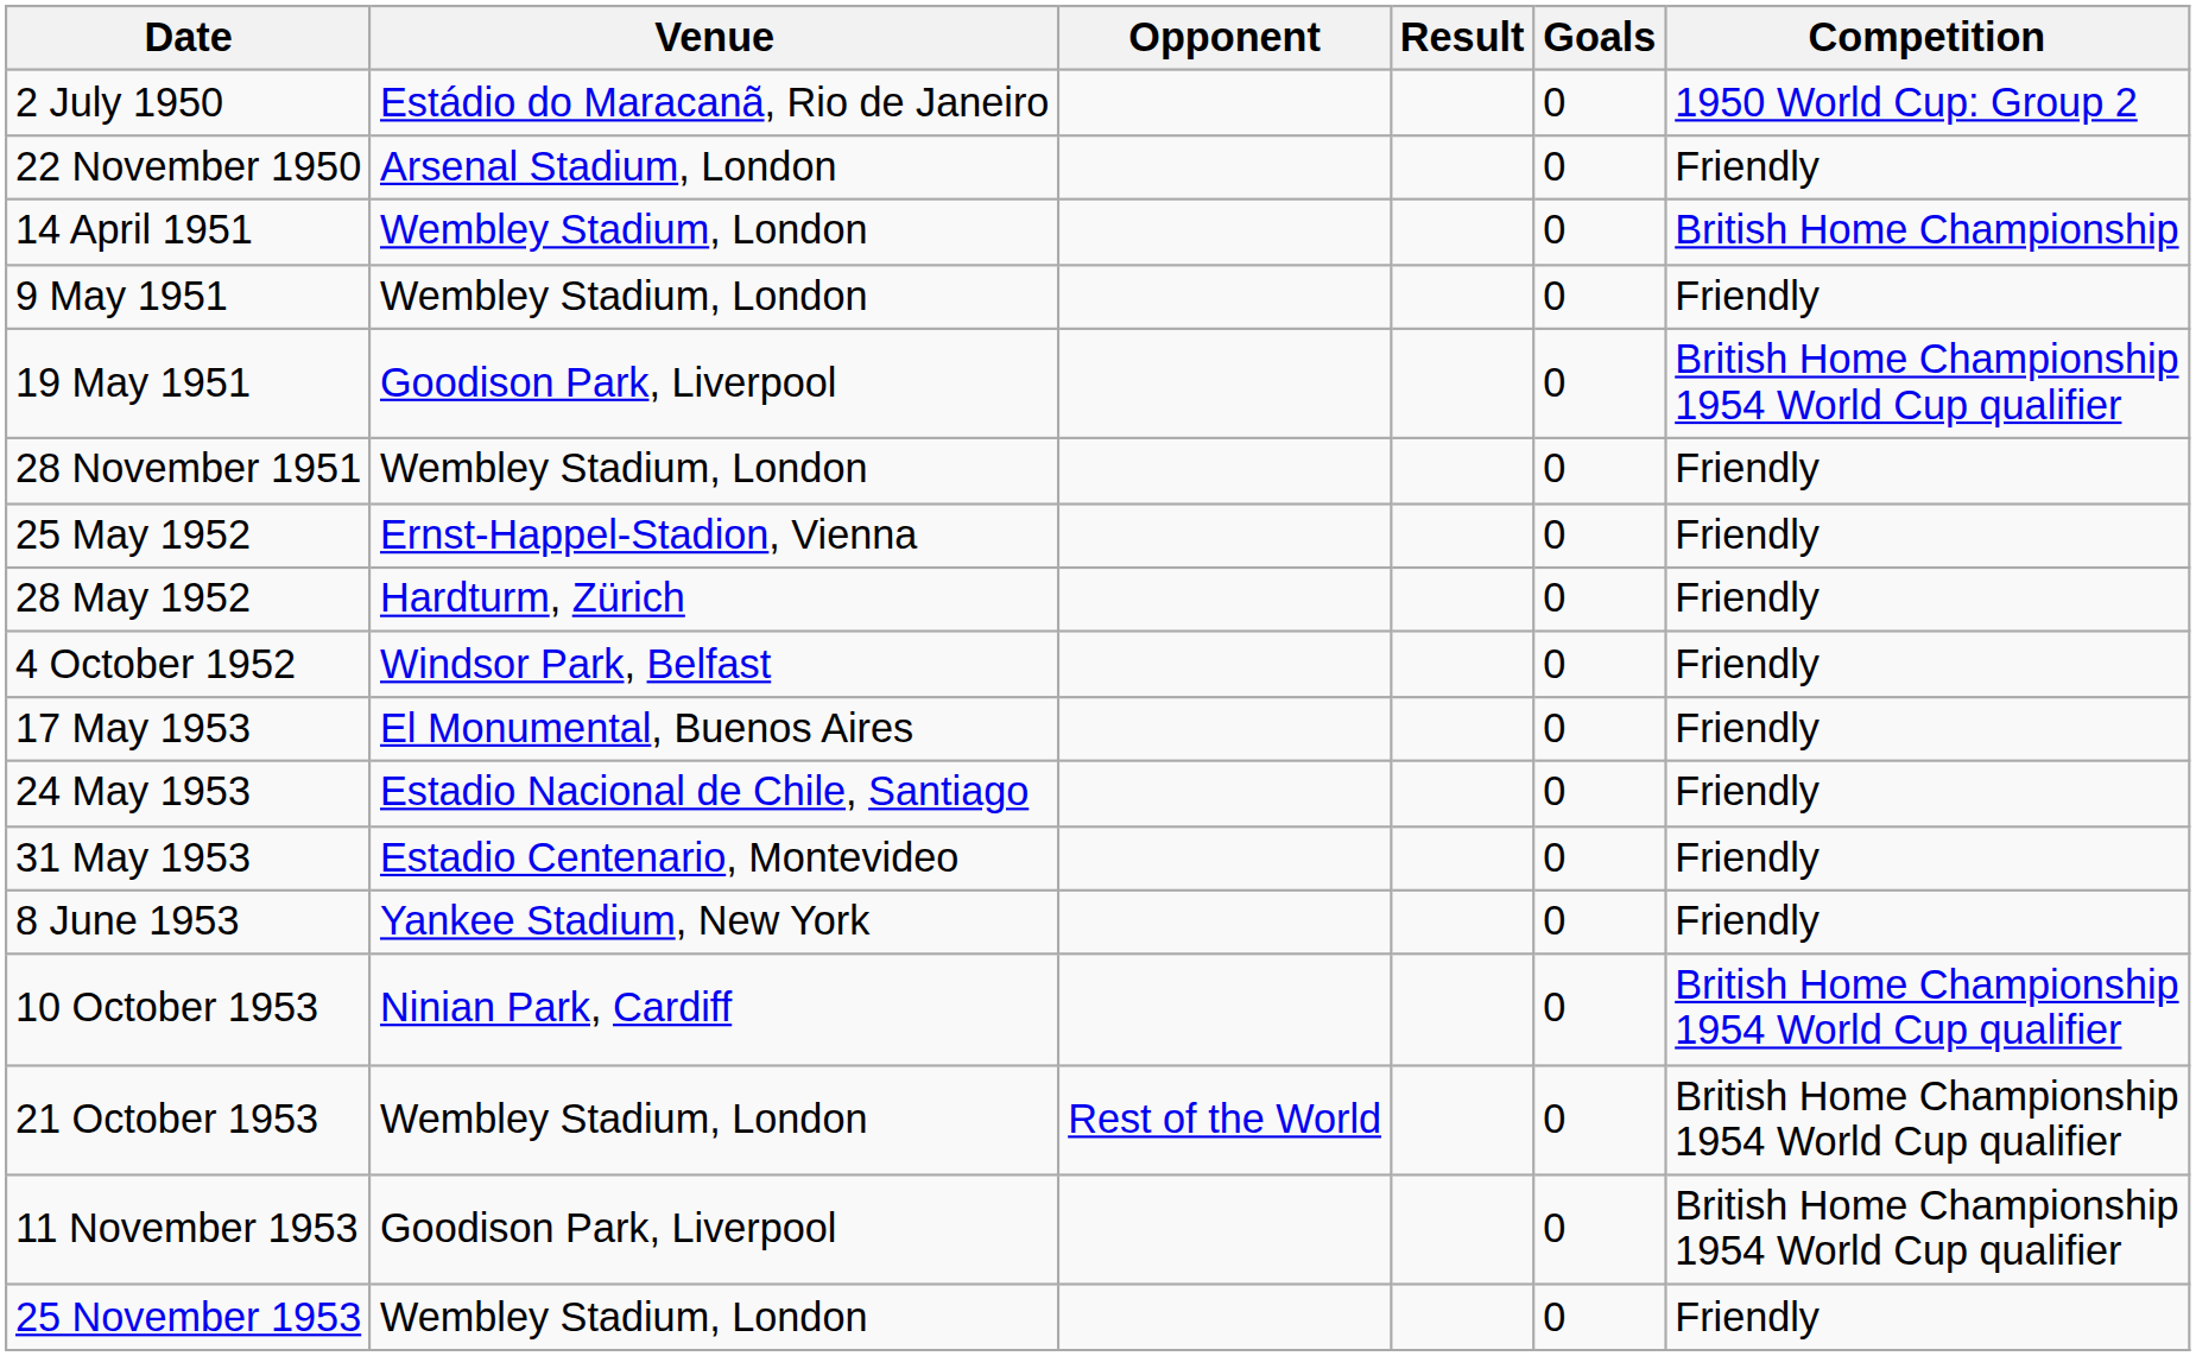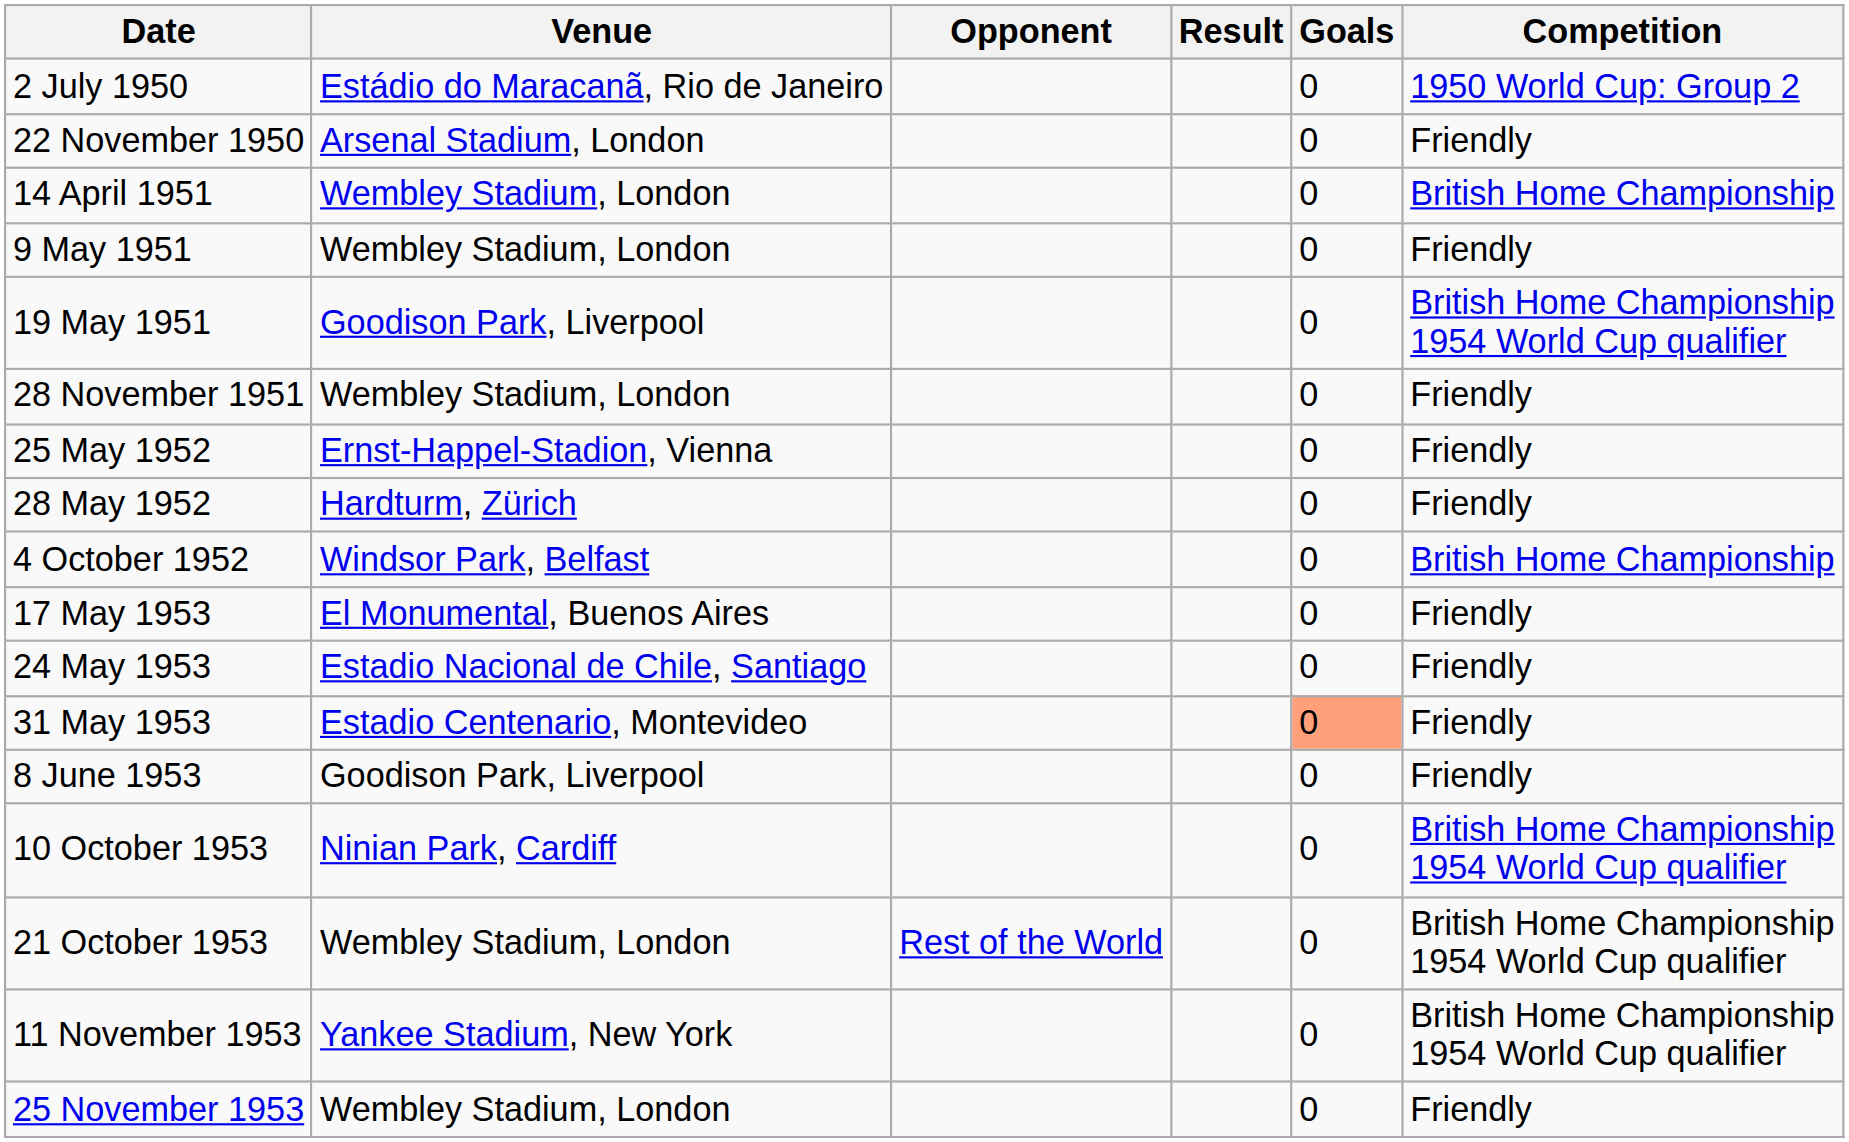4 October 1952 | Competition: Friendly -> British Home Championship
31 May 1953 | Goals: no background -> lightsalmon background
8 June 1953 | Venue: Yankee Stadium, New York -> Goodison Park, Liverpool
11 November 1953 | Venue: Goodison Park, Liverpool -> Yankee Stadium, New York
